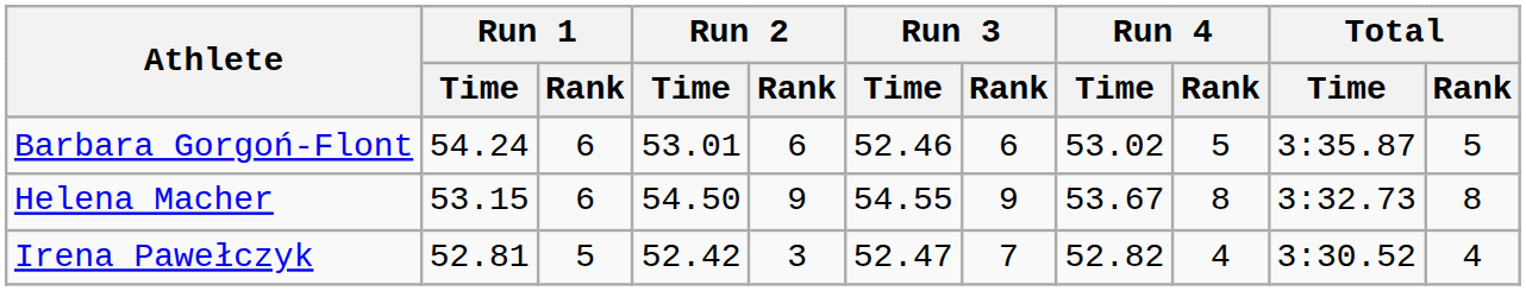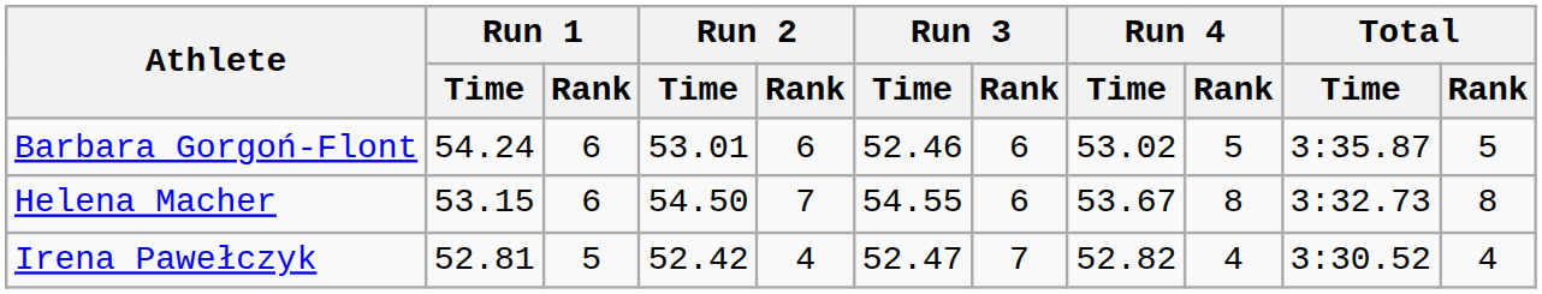Helena Macher | Run 2 / Rank: 9 -> 7
Helena Macher | Run 3 / Rank: 9 -> 6
Irena Pawełczyk | Run 2 / Rank: 3 -> 4
